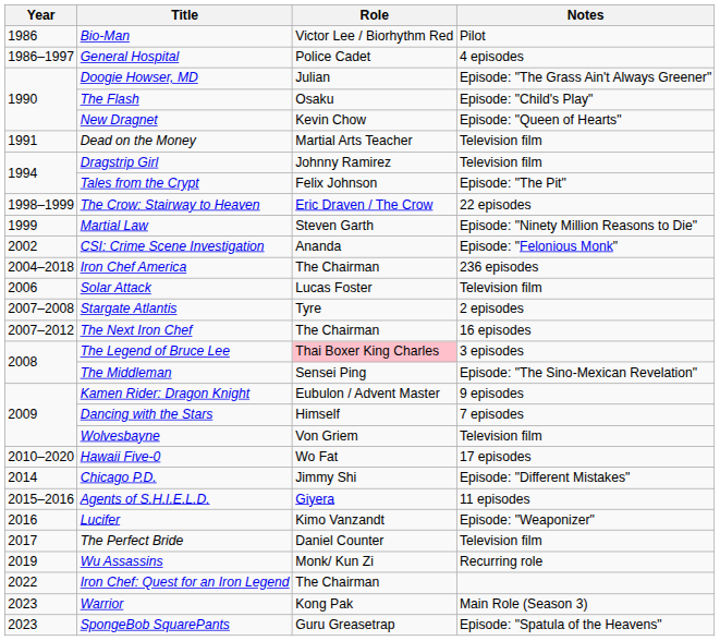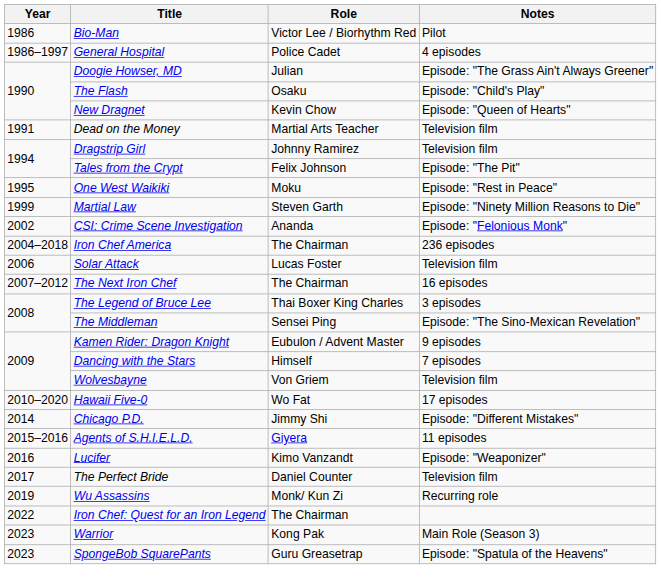+ row: 1995 | One West Waikiki | Moku | Episode: "Rest in Peace"
- row: 1998–1999 | The Crow: Stairway to Heaven | Eric Draven / The Crow | 22 episodes
- row: 2007–2008 | Stargate Atlantis | Tyre | 2 episodes
The Legend of Bruce Lee | Role: pink background -> no background
